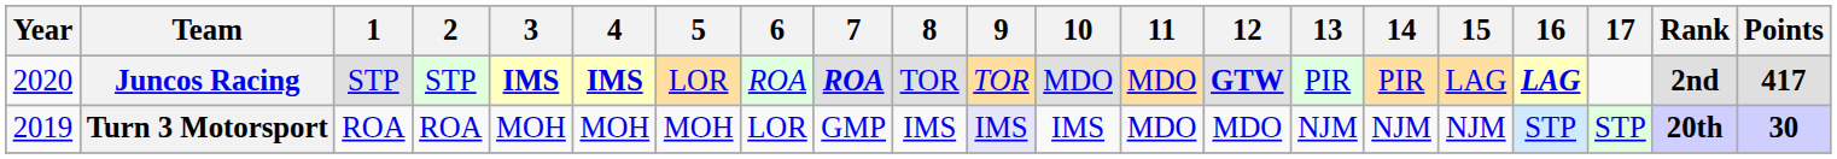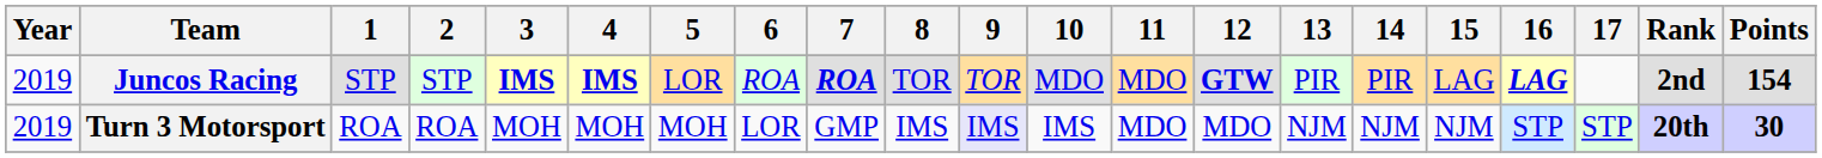Juncos Racing | Year: 2020 -> 2019
Juncos Racing | Points: 417 -> 154
